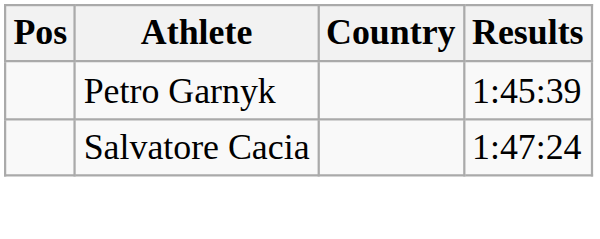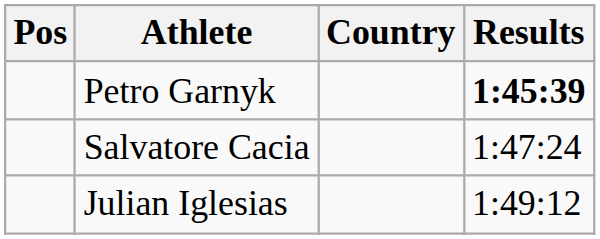Petro Garnyk | Results: normal -> bold
+ row: Julian Iglesias | 1:49:12
